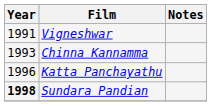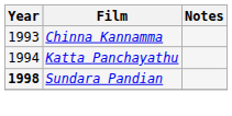- row: 1991 | Vigneshwar
Katta Panchayathu | Year: 1996 -> 1994
